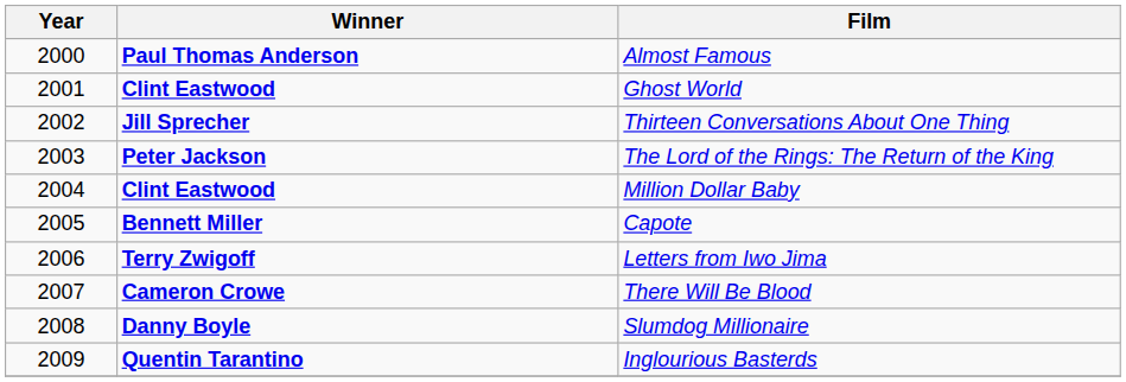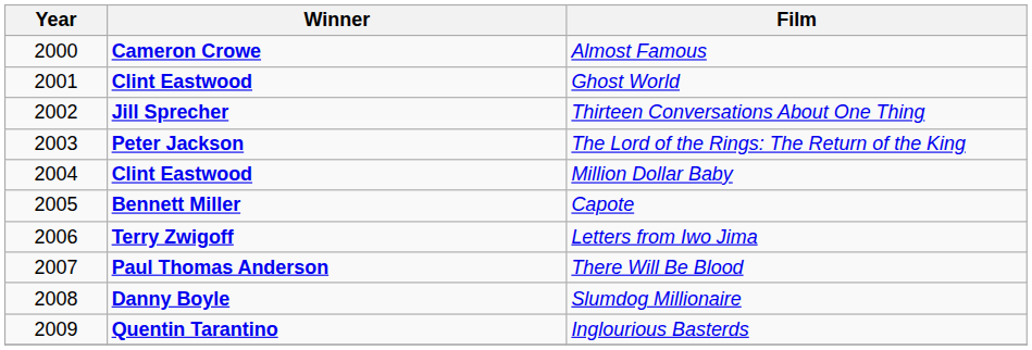Almost Famous | Winner: Paul Thomas Anderson -> Cameron Crowe
There Will Be Blood | Winner: Cameron Crowe -> Paul Thomas Anderson
